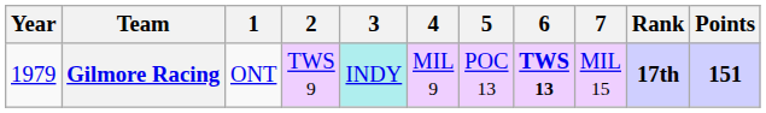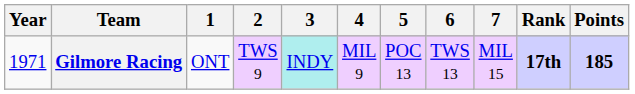Gilmore Racing | Year: 1979 -> 1971
Gilmore Racing | 6: bold -> normal
Gilmore Racing | Points: 151 -> 185
